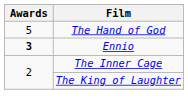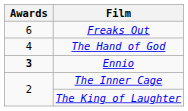+ row: 6 | Freaks Out
The Hand of God | Awards: 5 -> 4
